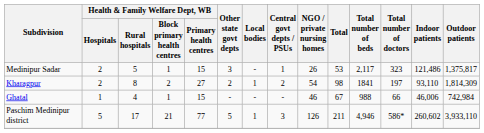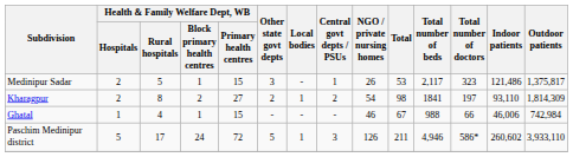Paschim Medinipur district | column 4: 21 -> 24
Paschim Medinipur district | Health & Family Welfare Dept, WB / Primary health centres: 77 -> 72
